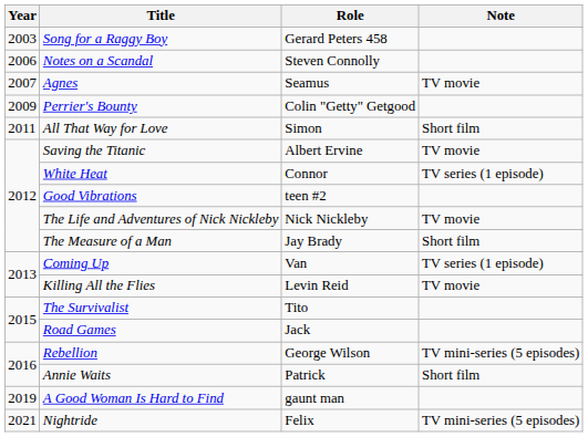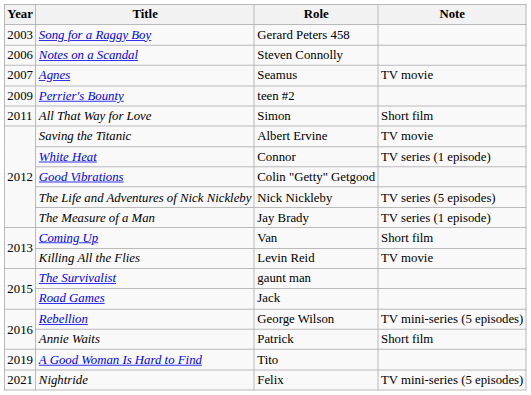Perrier's Bounty | Role: Colin "Getty" Getgood -> teen #2
Good Vibrations | Role: teen #2 -> Colin "Getty" Getgood
The Life and Adventures of Nick Nickleby | Note: TV movie -> TV series (5 episodes)
The Measure of a Man | Note: Short film -> TV series (1 episode)
Coming Up | Note: TV series (1 episode) -> Short film
The Survivalist | Role: Tito -> gaunt man
A Good Woman Is Hard to Find | Role: gaunt man -> Tito
